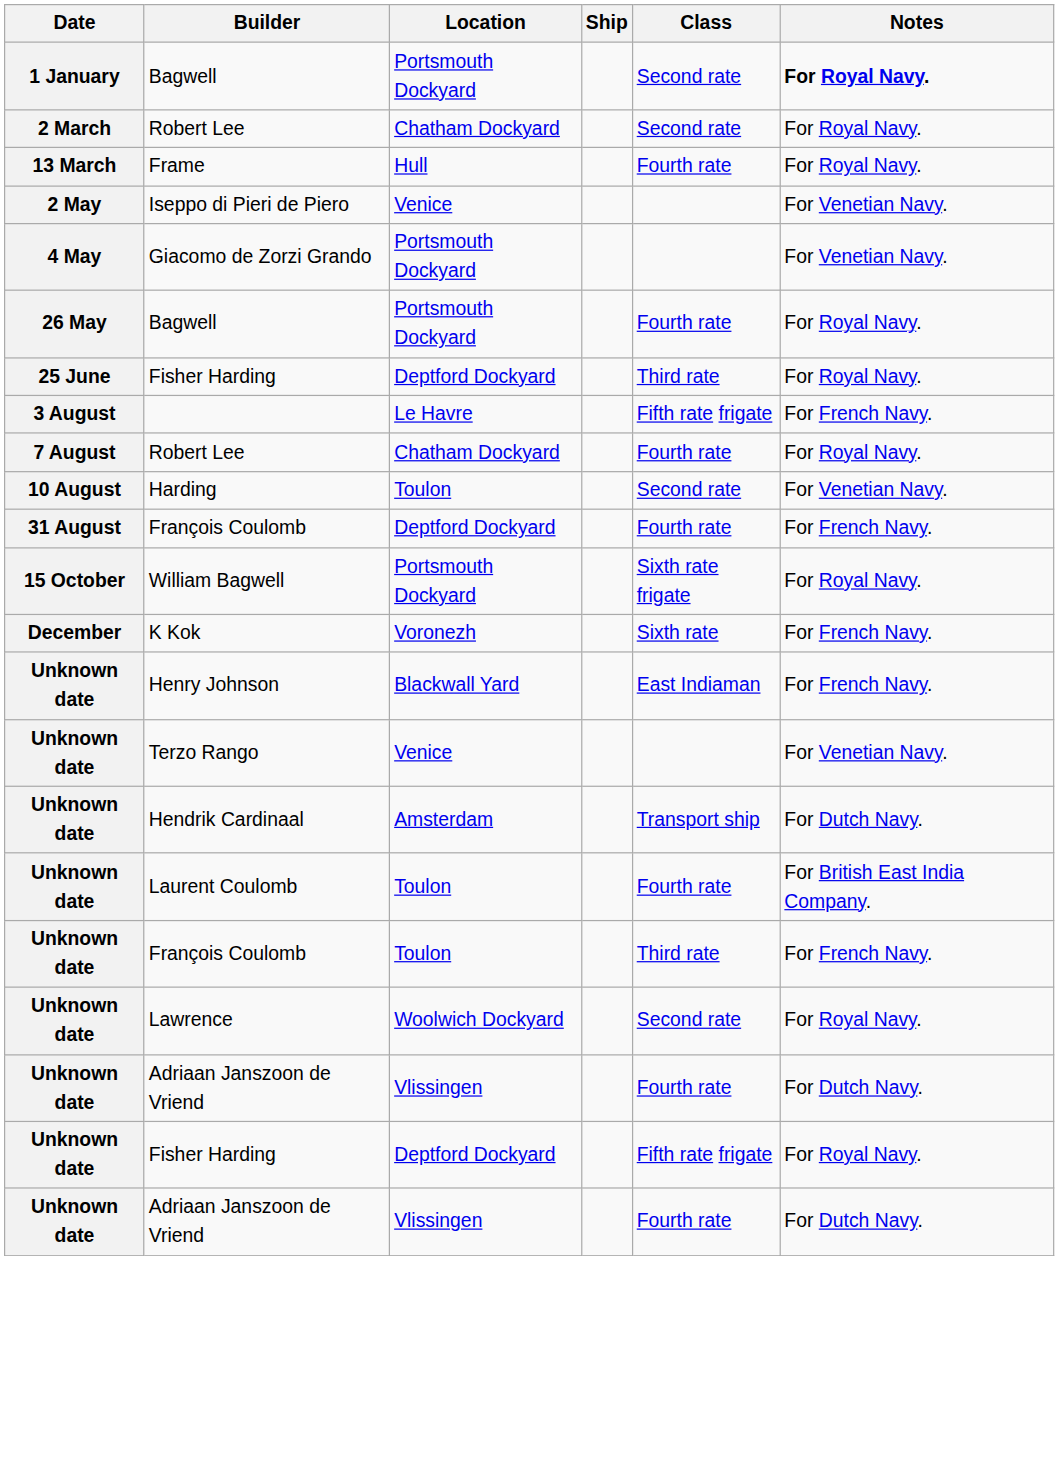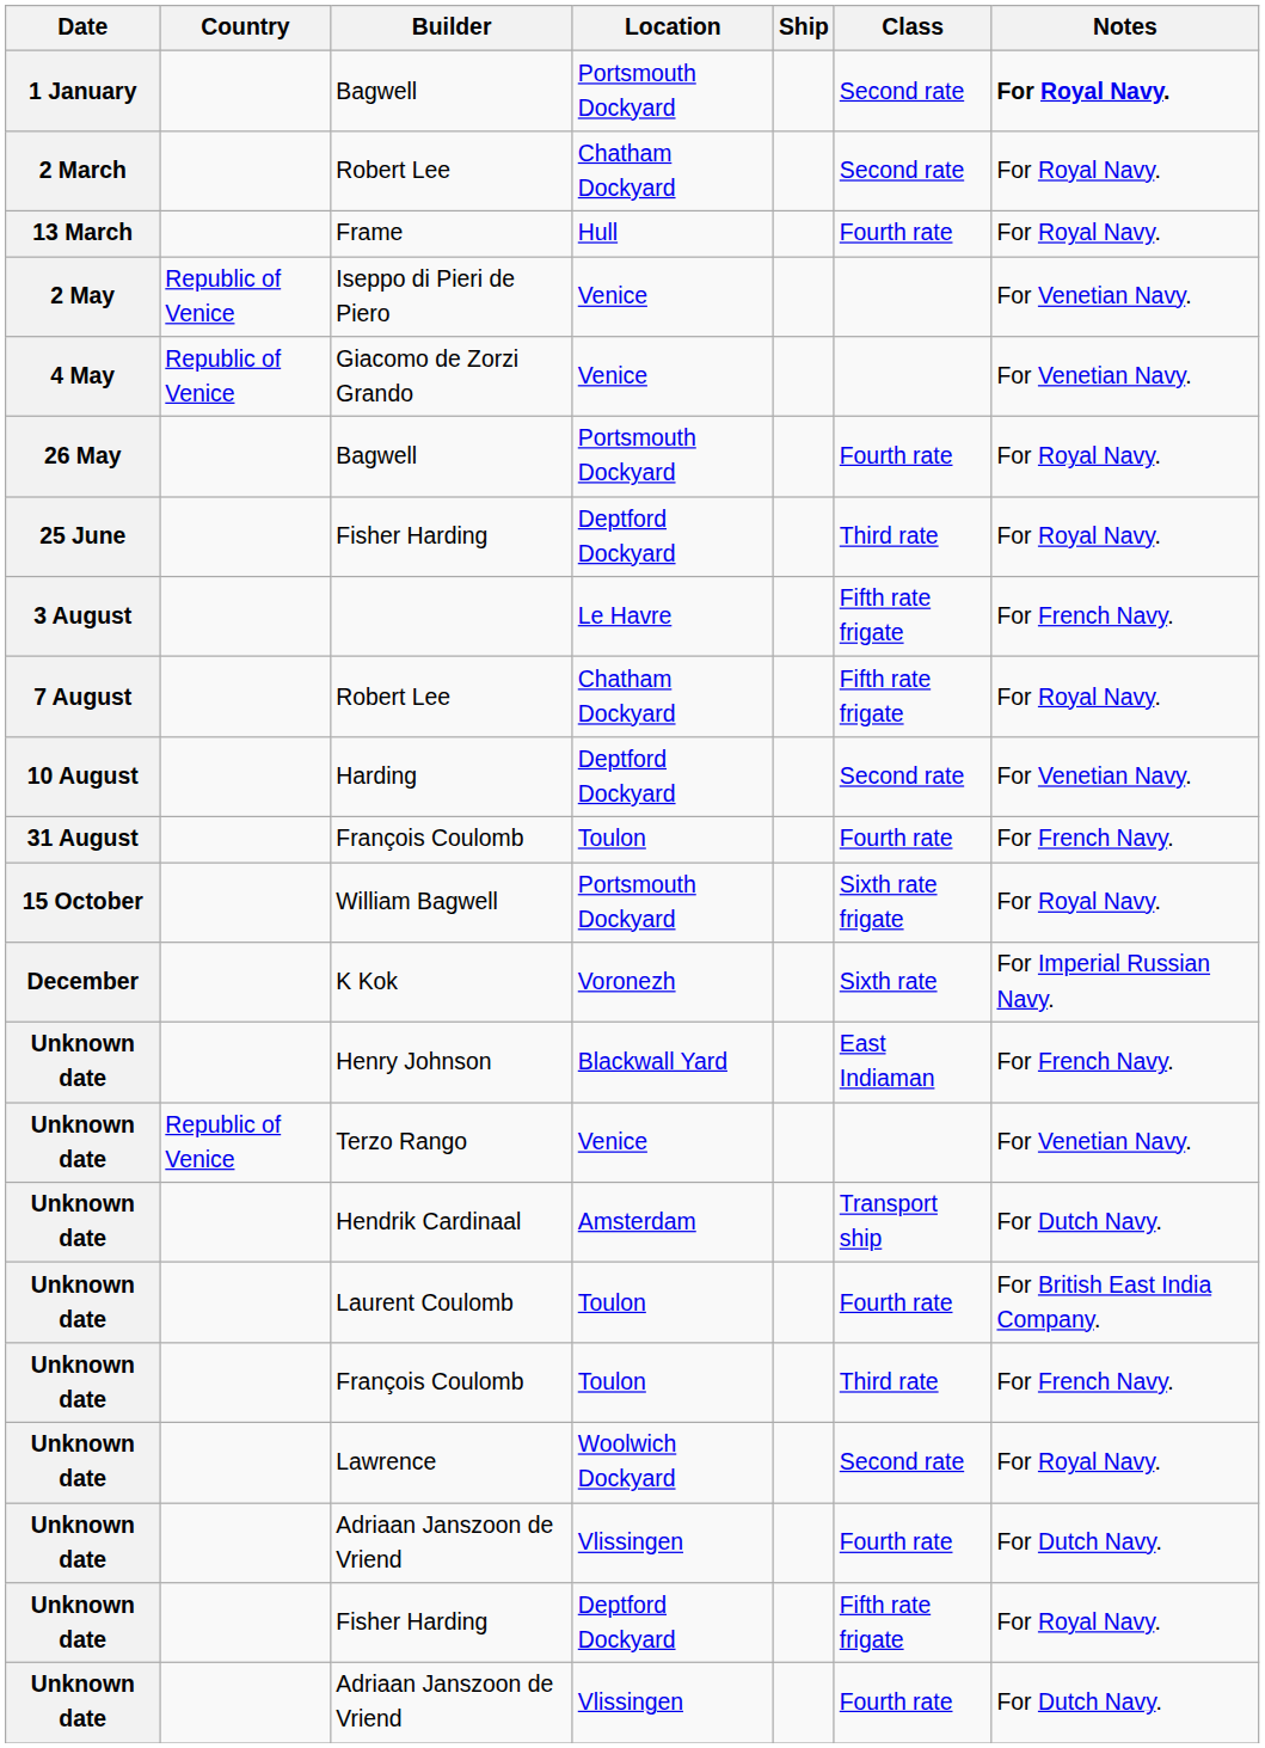+ column: Country | Republic of Venice | Republic of Venice | Republic of Venice
Giacomo de Zorzi Grando | Location: Portsmouth Dockyard -> Venice
7 August / Robert Lee | Class: Fourth rate -> Fifth rate frigate
Harding | Location: Toulon -> Deptford Dockyard
31 August / François Coulomb | Location: Deptford Dockyard -> Toulon
K Kok | Notes: For French Navy. -> For Imperial Russian Navy.
